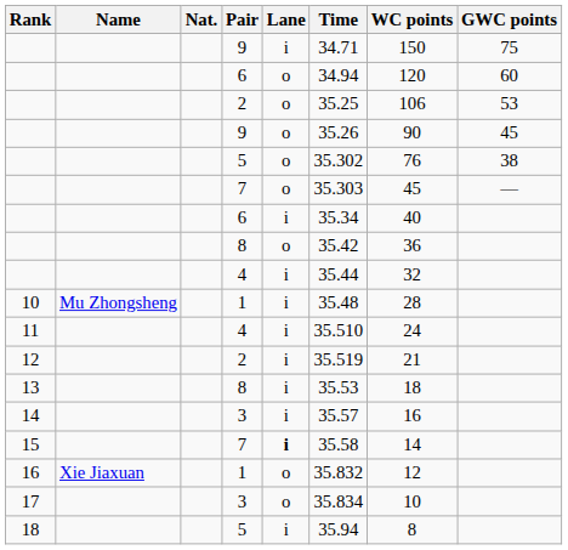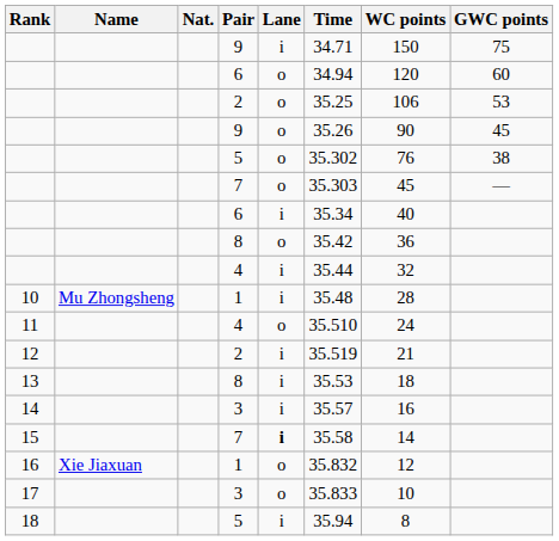11 | Lane: i -> o
17 | Time: 35.834 -> 35.833
